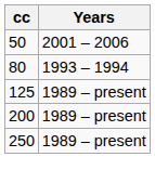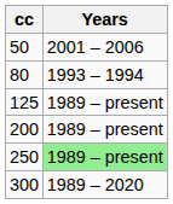250 | Years: no background -> lightgreen background
+ row: 300 | 1989 – 2020
